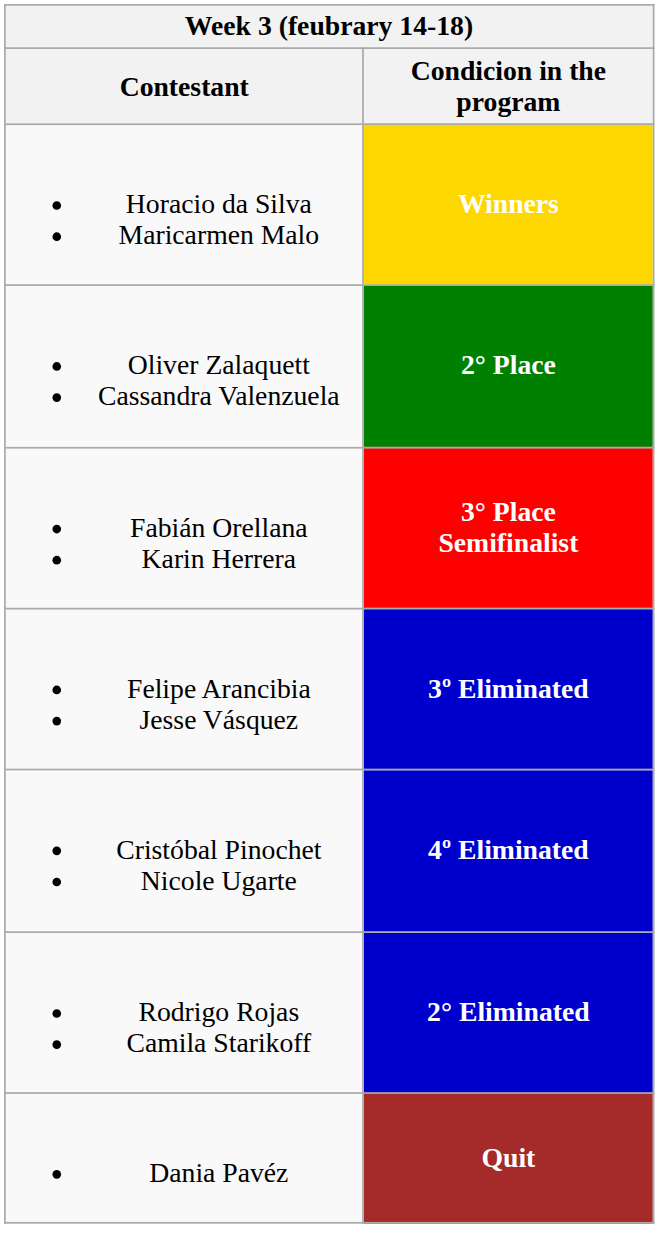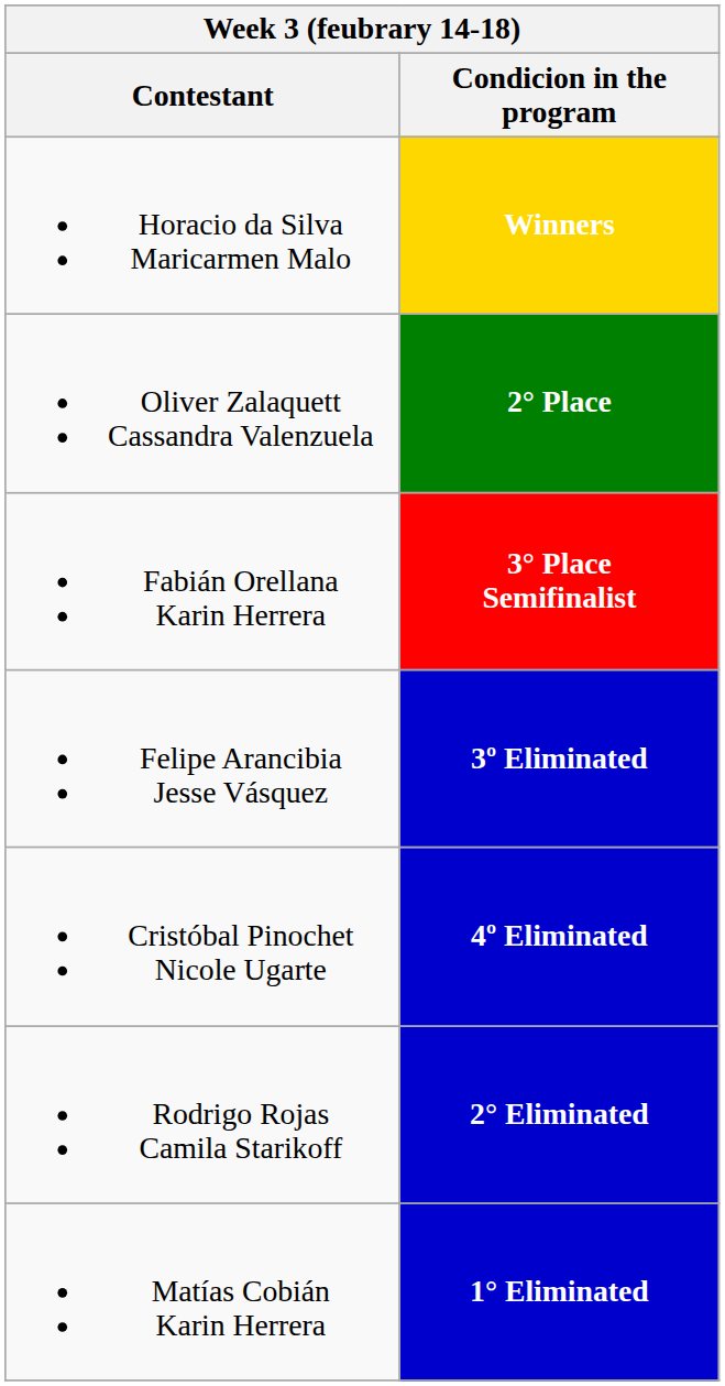+ row: Matías Cobián Karin Herrera | 1° Eliminated
- row: Dania Pavéz | Quit
